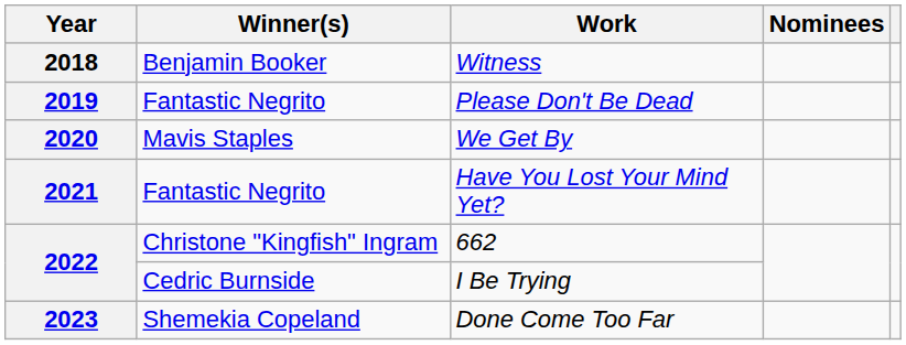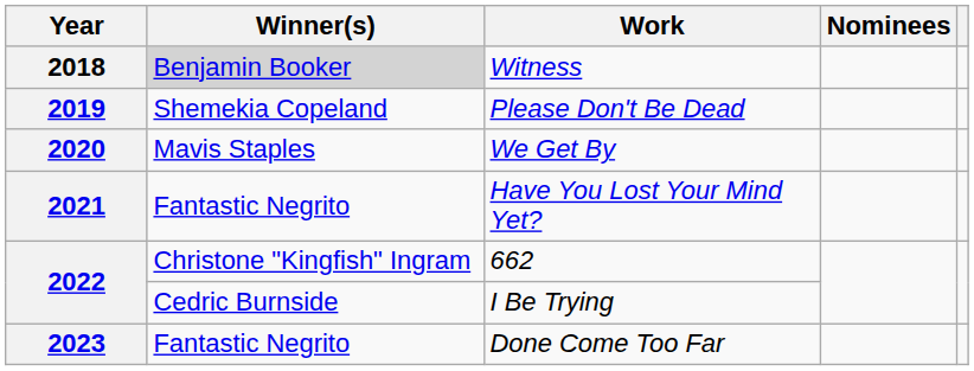Witness | Winner(s): no background -> lightgrey background
Please Don't Be Dead | Winner(s): Fantastic Negrito -> Shemekia Copeland
Done Come Too Far | Winner(s): Shemekia Copeland -> Fantastic Negrito
